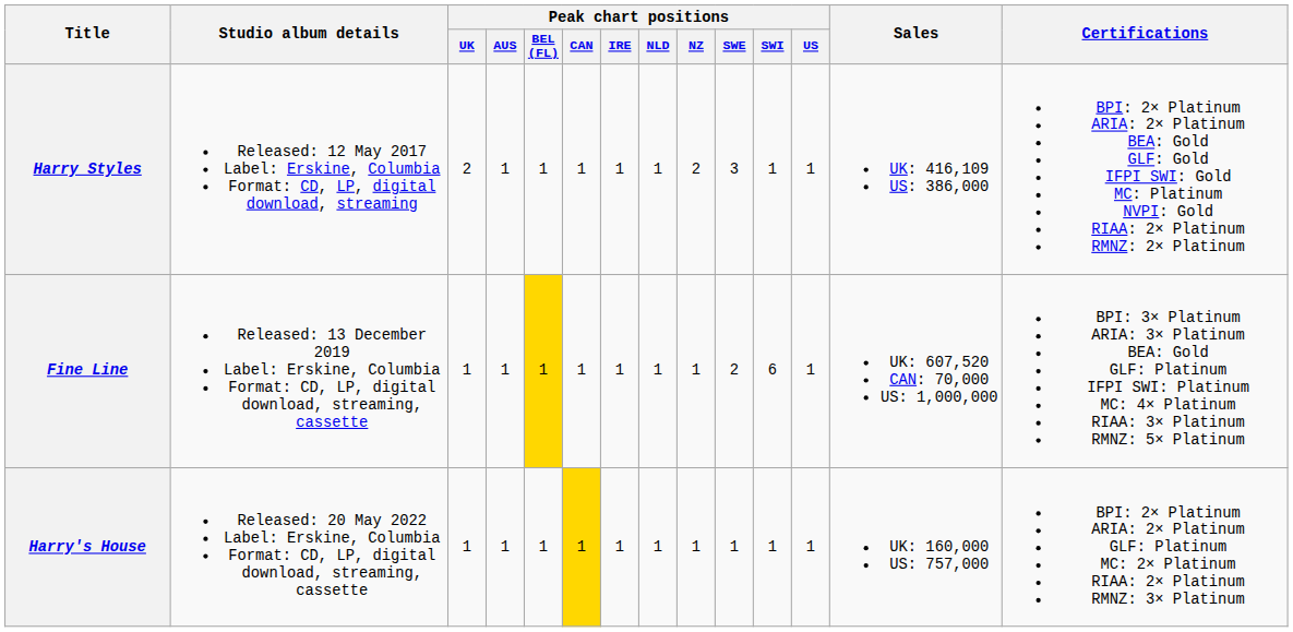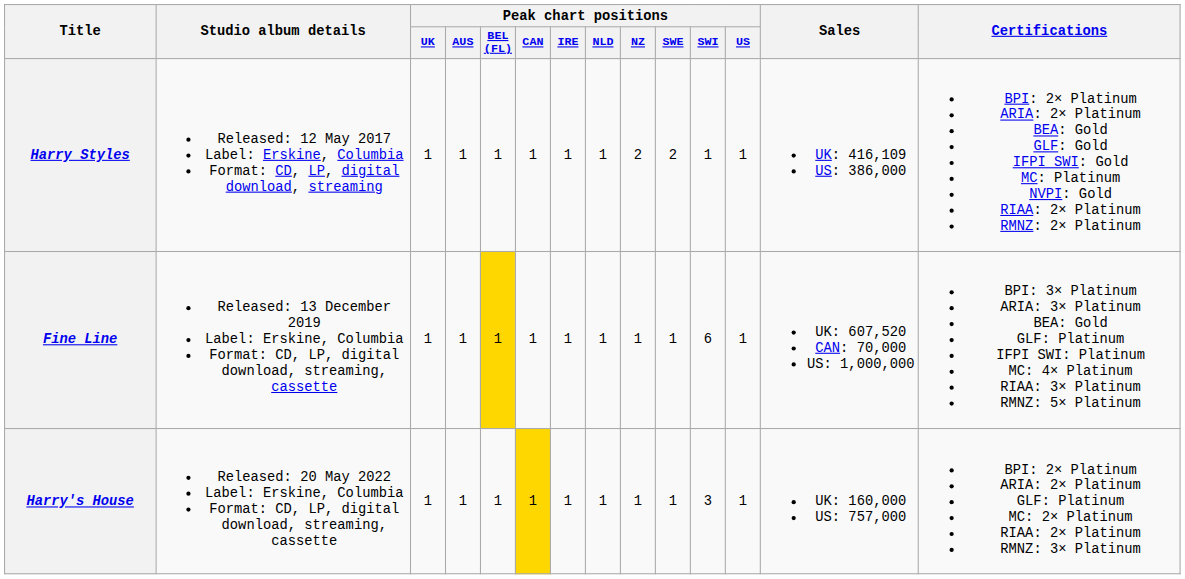Harry Styles | Peak chart positions / UK: 2 -> 1
Harry Styles | Peak chart positions / SWE: 3 -> 2
Fine Line | Peak chart positions / SWE: 2 -> 1
Harry's House | Peak chart positions / SWI: 1 -> 3
